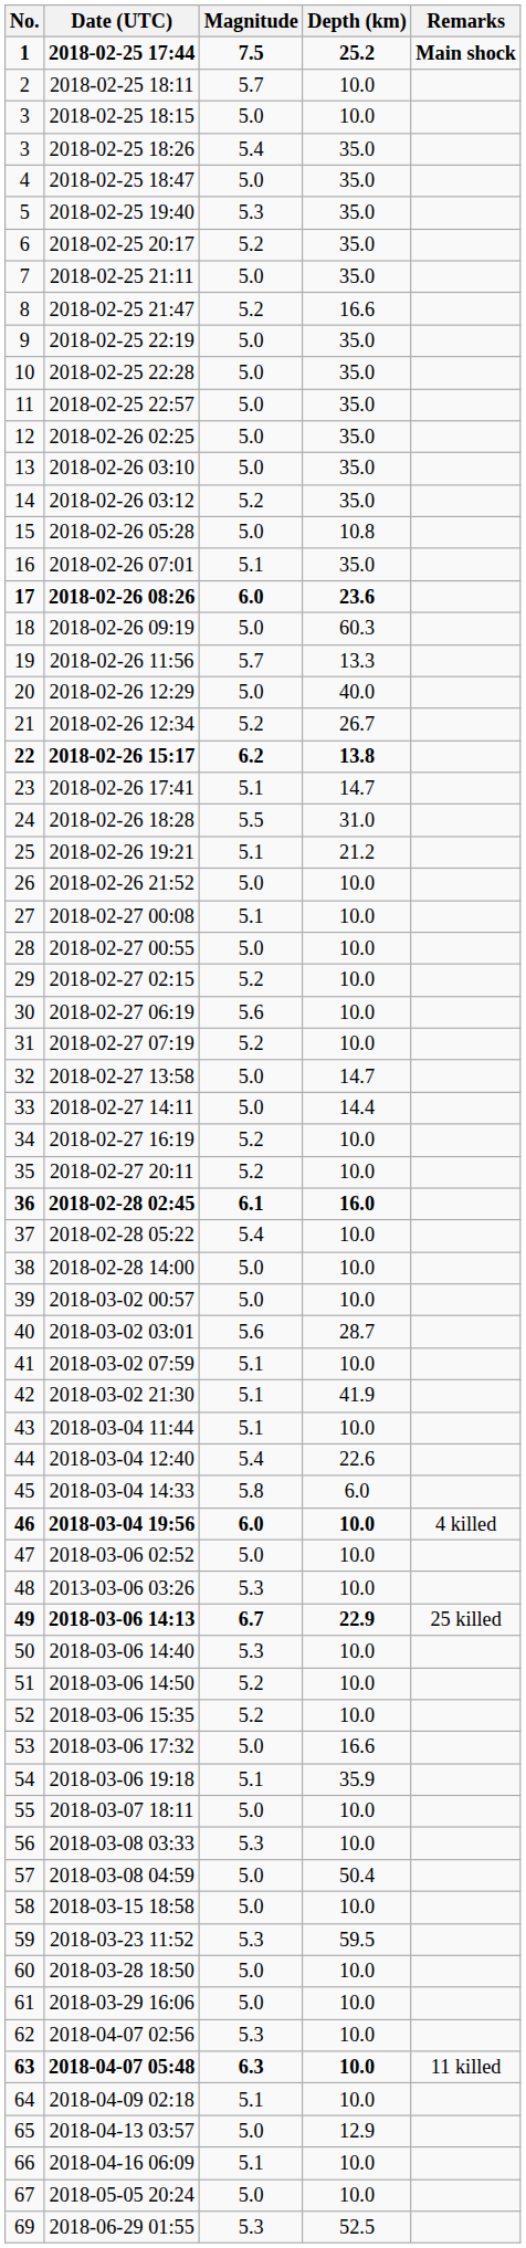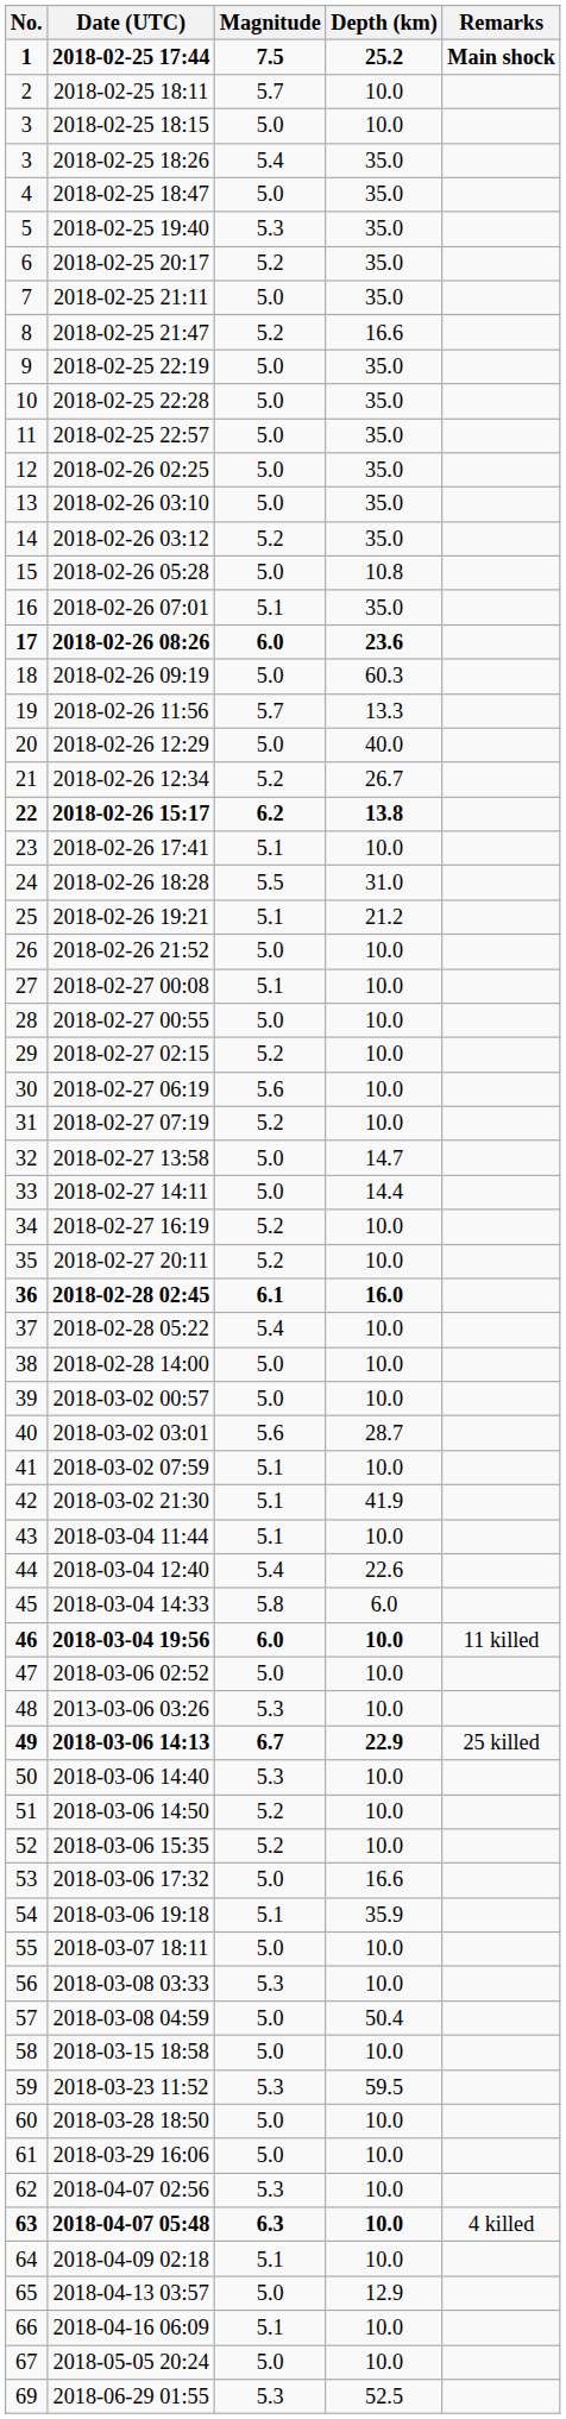2018-02-26 17:41 | Depth (km): 14.7 -> 10.0
2018-03-04 19:56 | Remarks: 4 killed -> 11 killed
2018-04-07 05:48 | Remarks: 11 killed -> 4 killed
